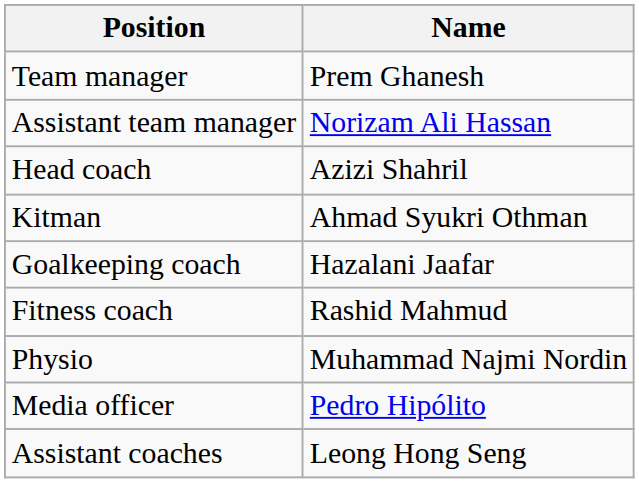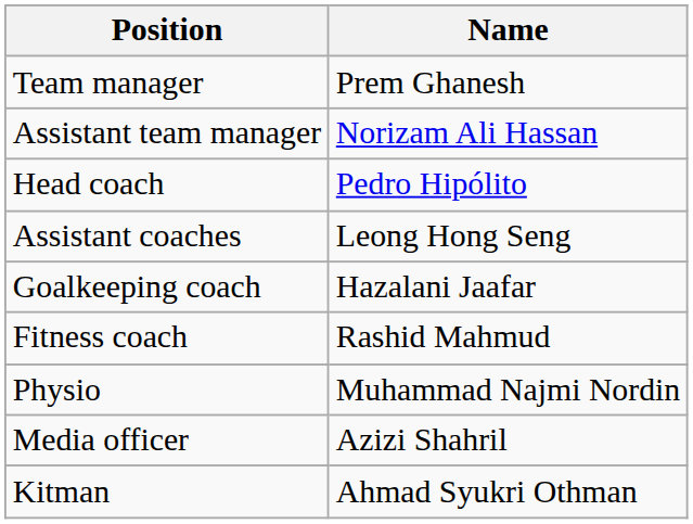Head coach | Name: Azizi Shahril -> Pedro Hipólito
rows swapped: Assistant coaches <-> Kitman
Media officer | Name: Pedro Hipólito -> Azizi Shahril
